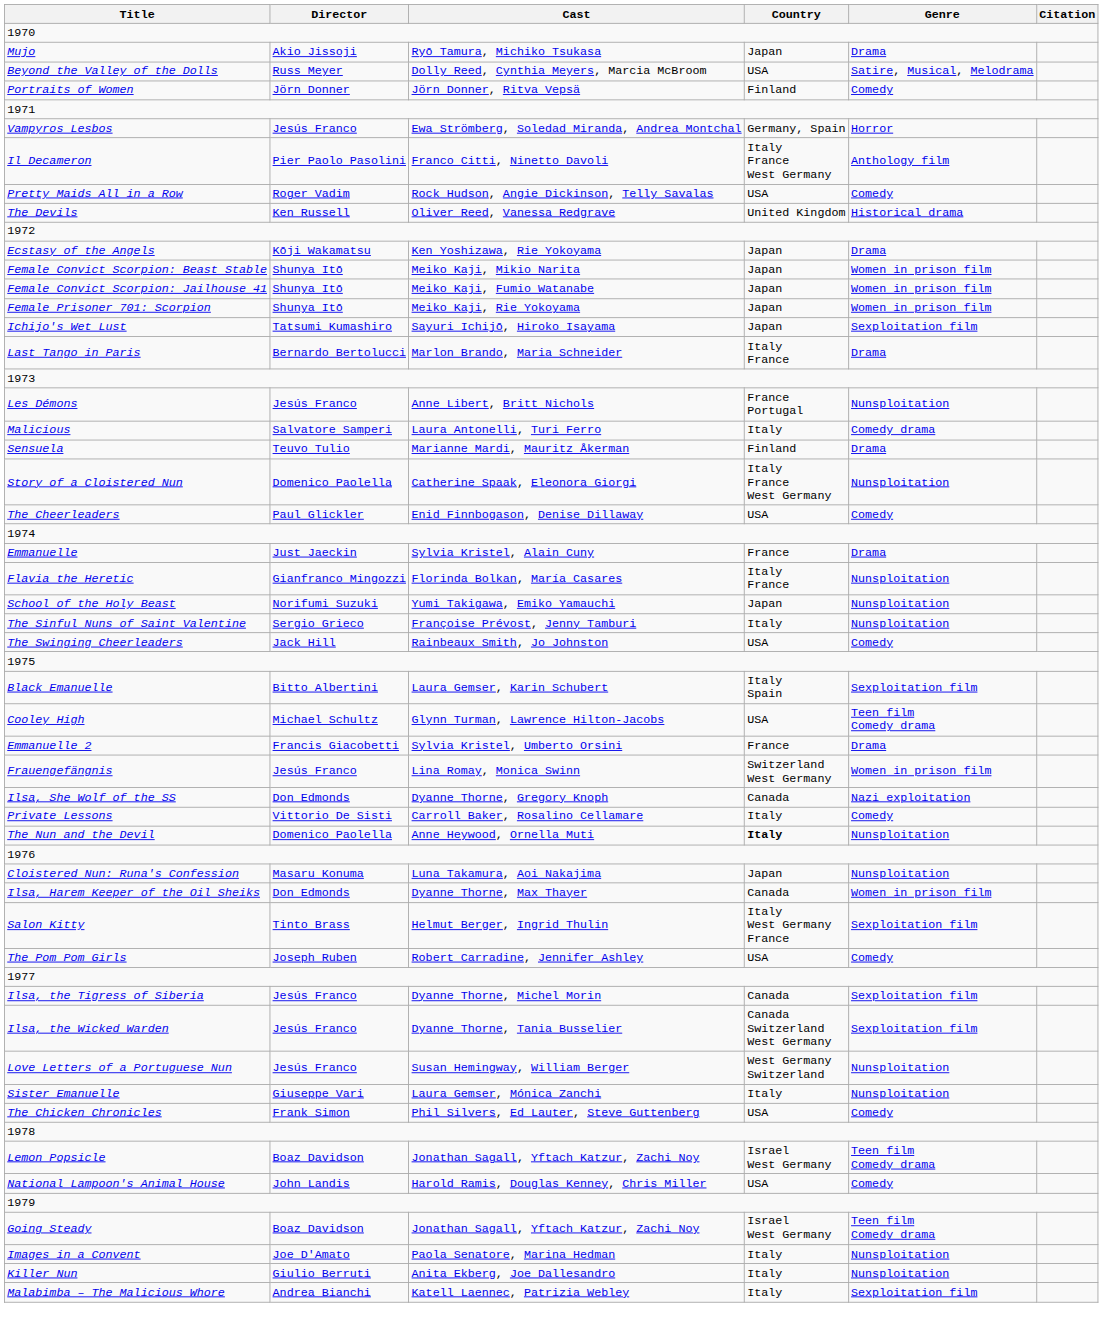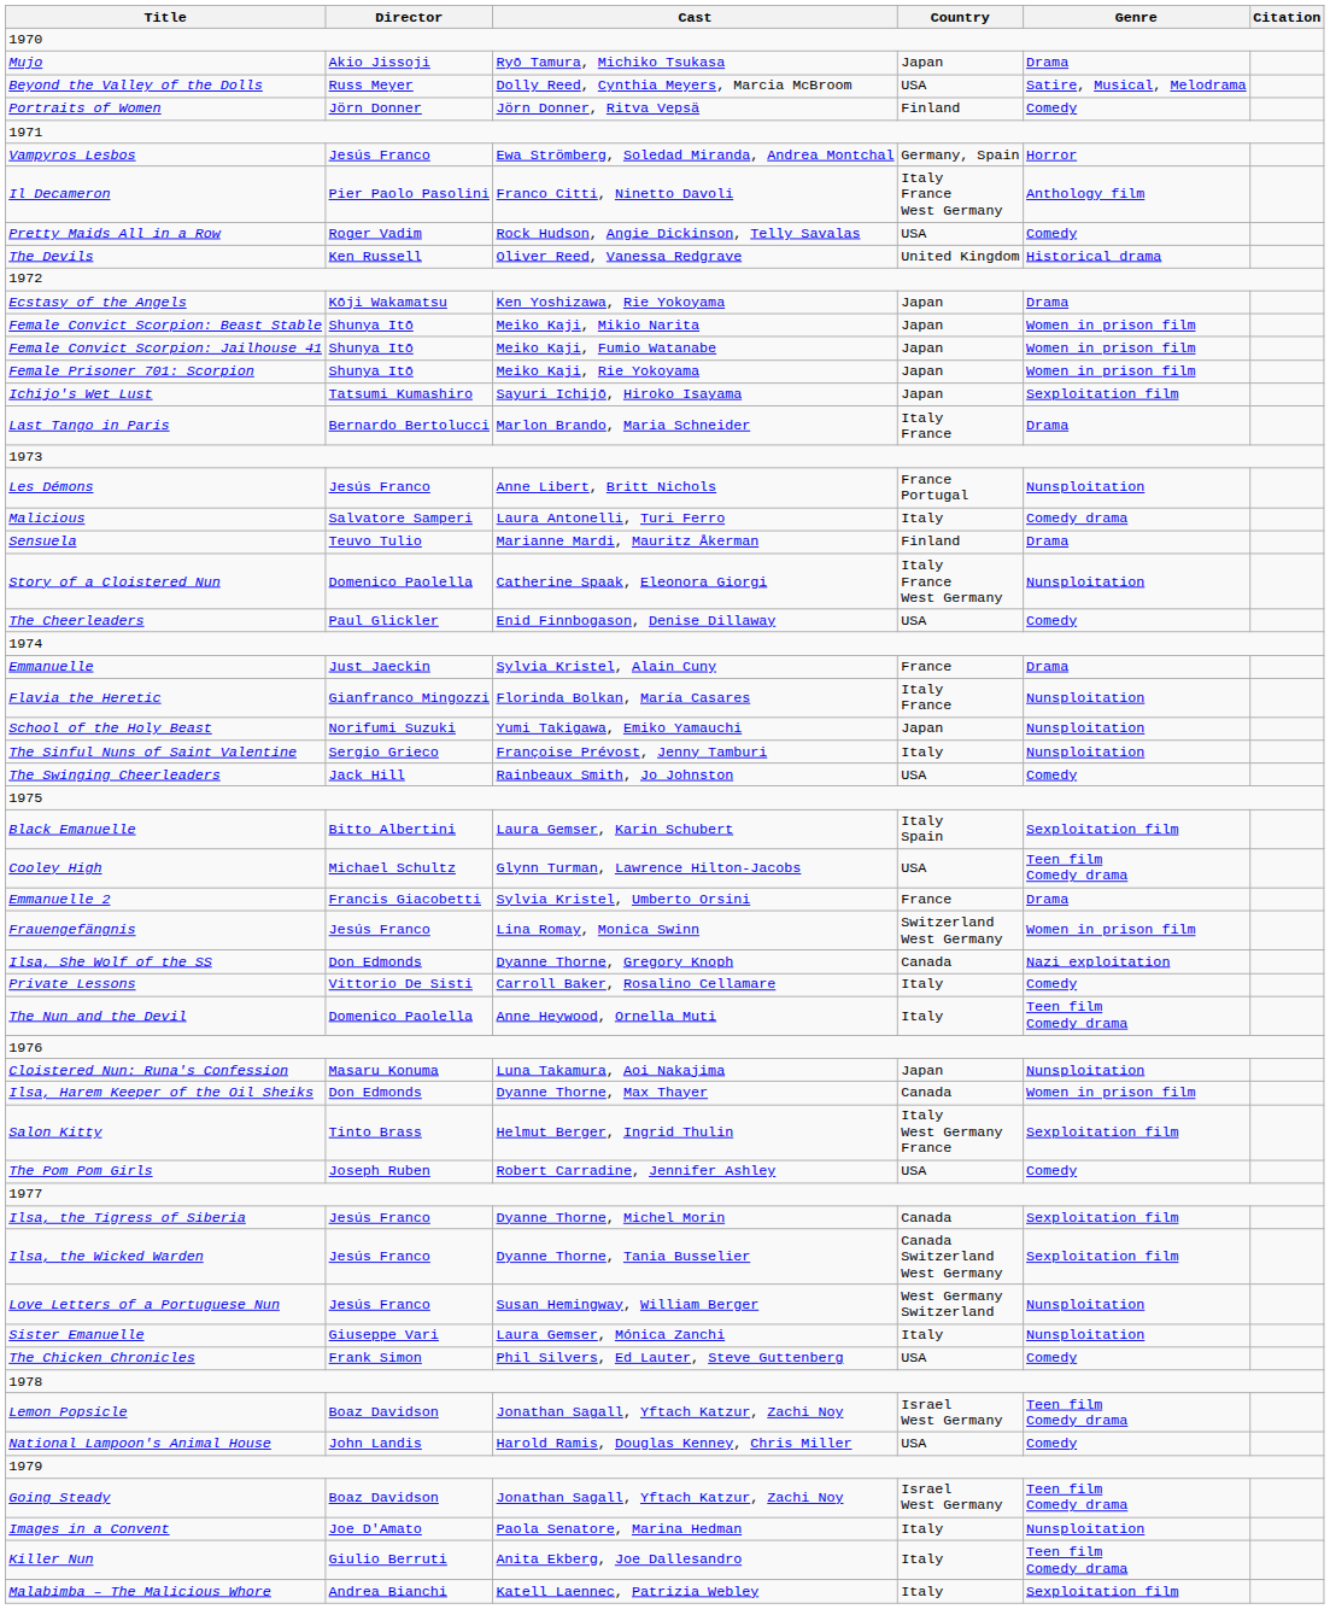The Nun and the Devil | Country: bold -> normal
The Nun and the Devil | Genre: Nunsploitation -> Teen film Comedy drama
Killer Nun | Genre: Nunsploitation -> Teen film Comedy drama
